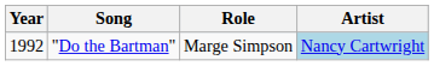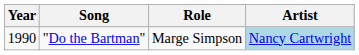"Do the Bartman" | Year: 1992 -> 1990
